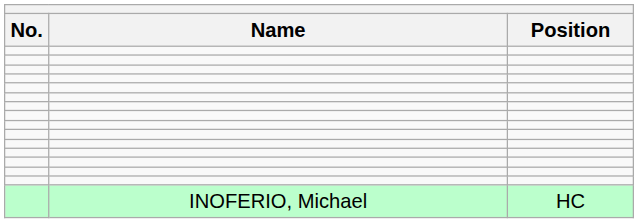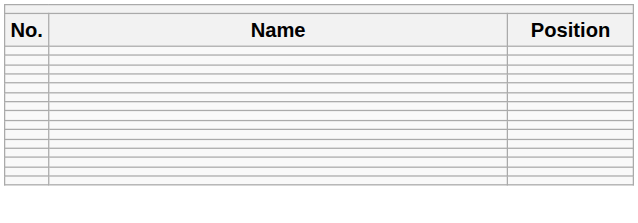- row: INOFERIO, Michael | HC
